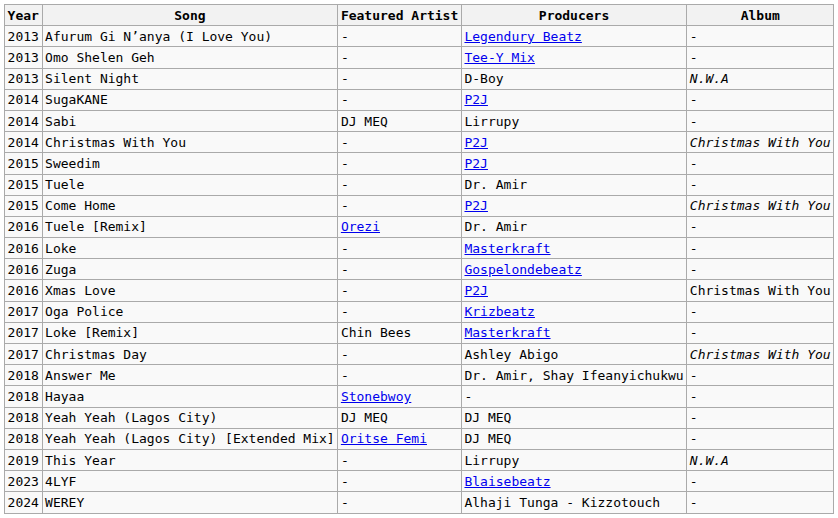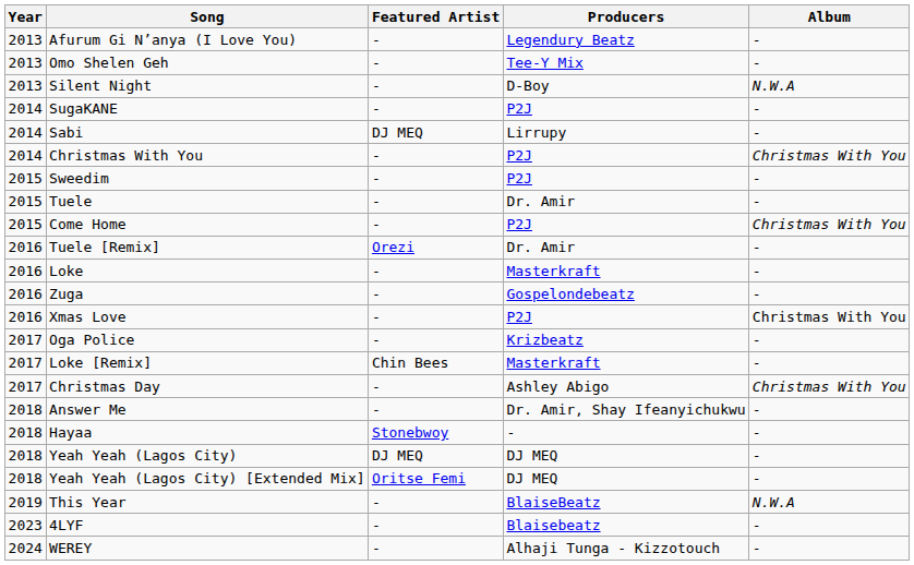This Year | Producers: Lirrupy -> BlaiseBeatz
